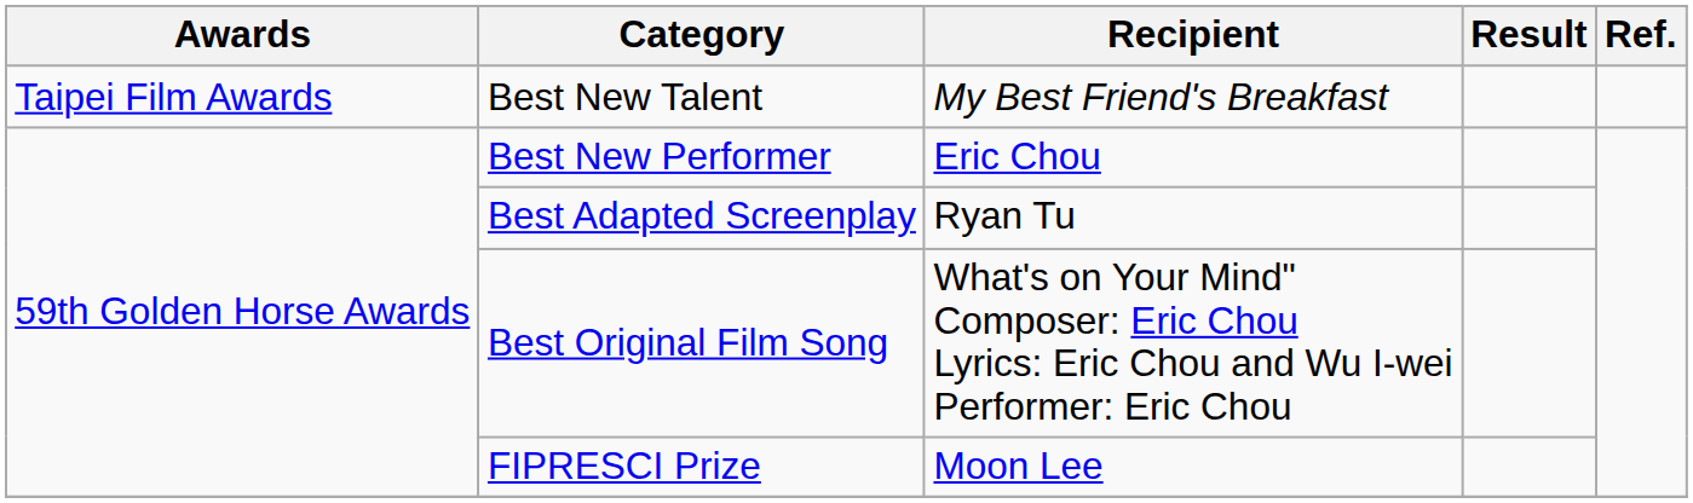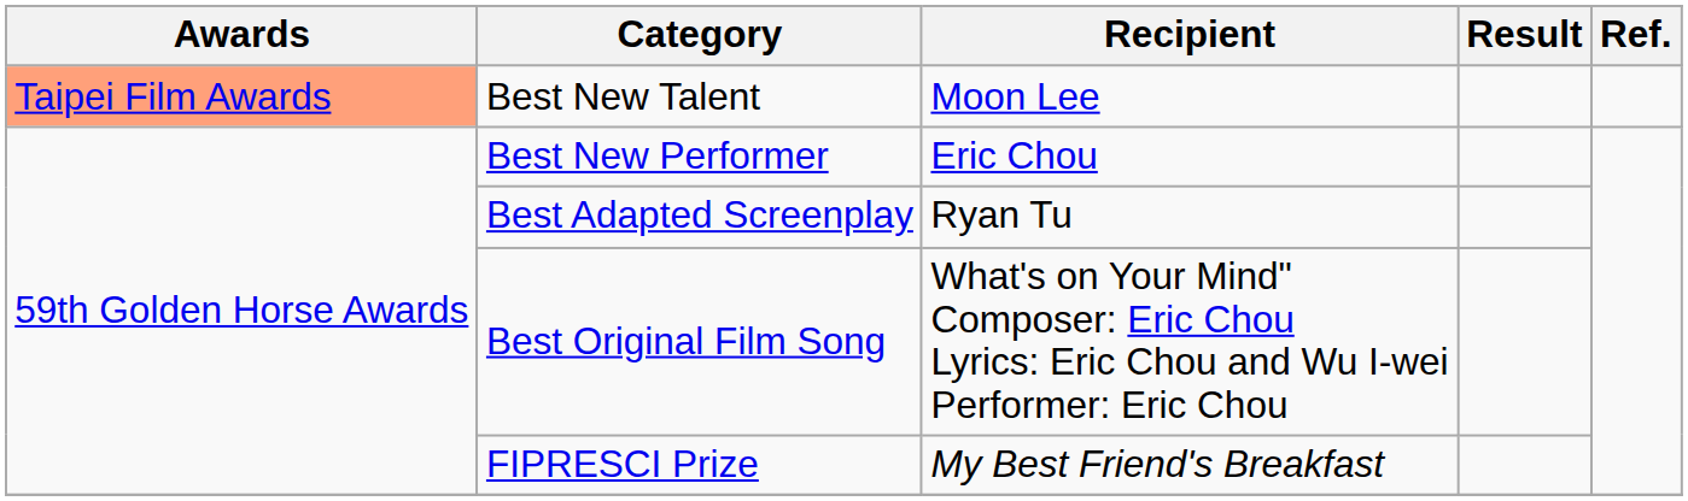Best New Talent | Awards: no background -> lightsalmon background
Best New Talent | Recipient: My Best Friend's Breakfast -> Moon Lee
FIPRESCI Prize | Recipient: Moon Lee -> My Best Friend's Breakfast
